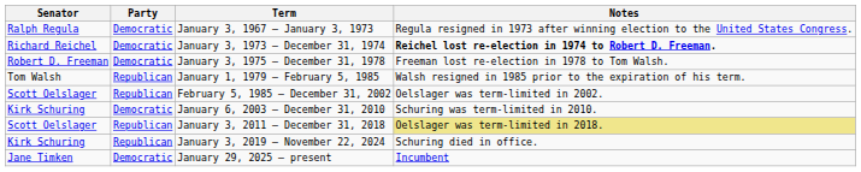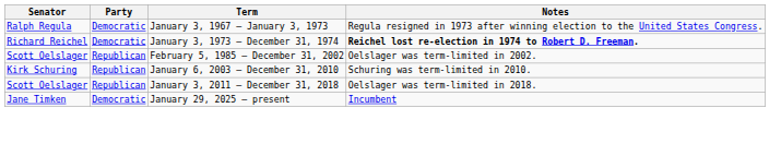- row: Robert D. Freeman | Democratic | January 3, 1975 – December 31, 1978 | Freeman lost re-election in 1978 to Tom Walsh.
- row: Tom Walsh | Republican | January 1, 1979 – February 5, 1985 | Walsh resigned in 1985 prior to the expiration of his term.
January 6, 2003 – December 31, 2010 | Party: Democratic -> Republican
January 3, 2011 – December 31, 2018 | Notes: khaki background -> no background
- row: Kirk Schuring | Republican | January 3, 2019 – November 22, 2024 | Schuring died in office.
